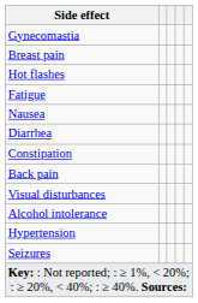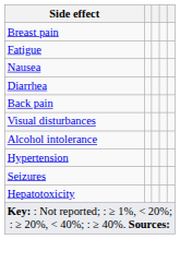- row: Gynecomastia
- row: Hot flashes
- row: Constipation
+ row: Hepatotoxicity
